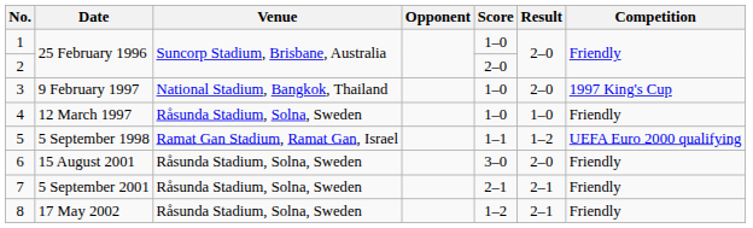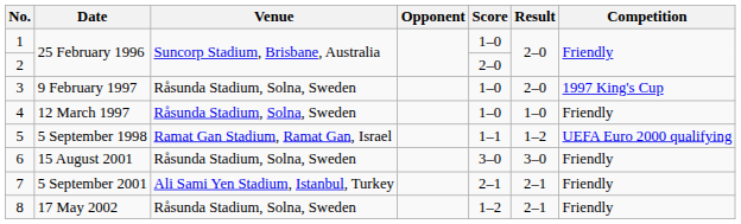3 | Venue: National Stadium, Bangkok, Thailand -> Råsunda Stadium, Solna, Sweden
6 | Result: 2–0 -> 3–0
7 | Venue: Råsunda Stadium, Solna, Sweden -> Ali Sami Yen Stadium, Istanbul, Turkey
